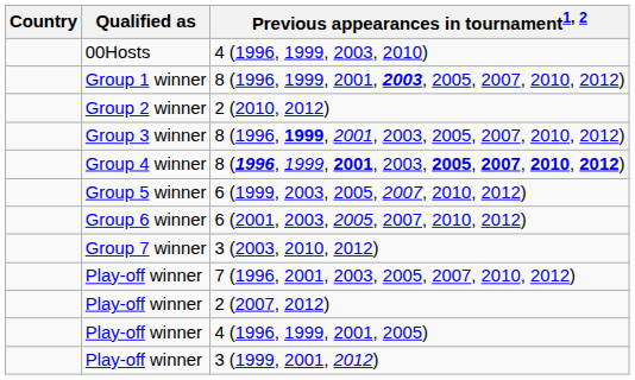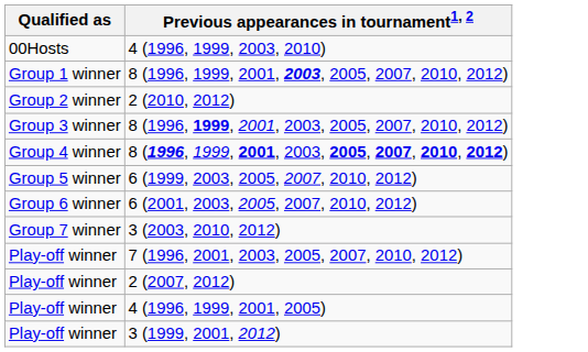- column: Country
